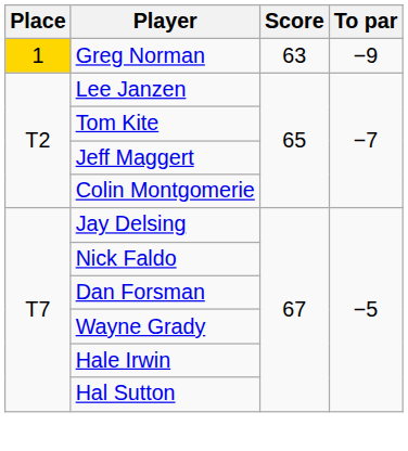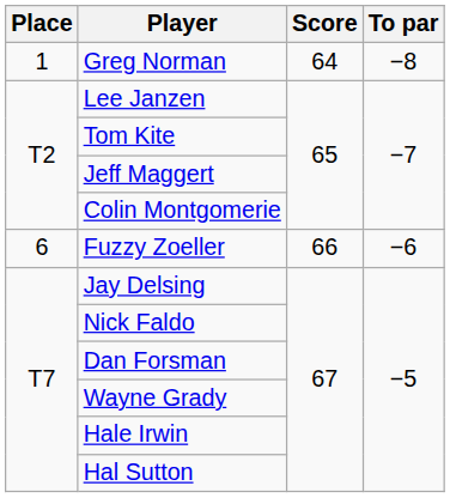Greg Norman | Place: gold background -> no background
Greg Norman | Score: 63 -> 64
Greg Norman | To par: −9 -> −8
+ row: 6 | Fuzzy Zoeller | 66 | −6
